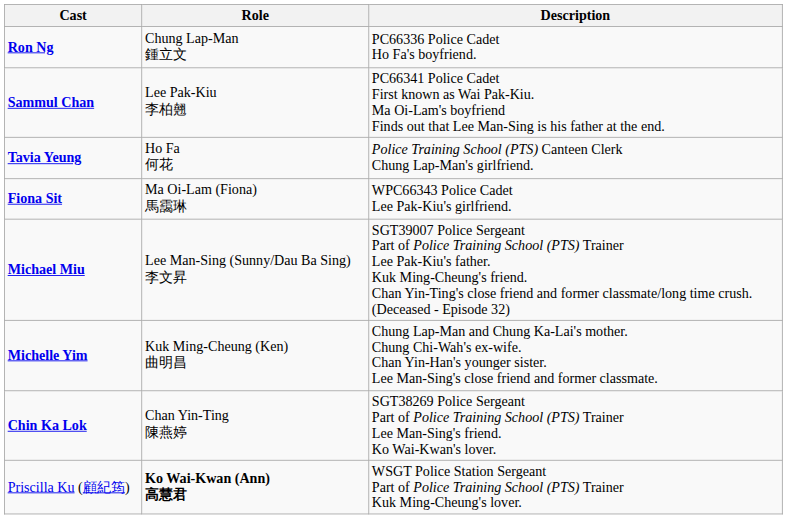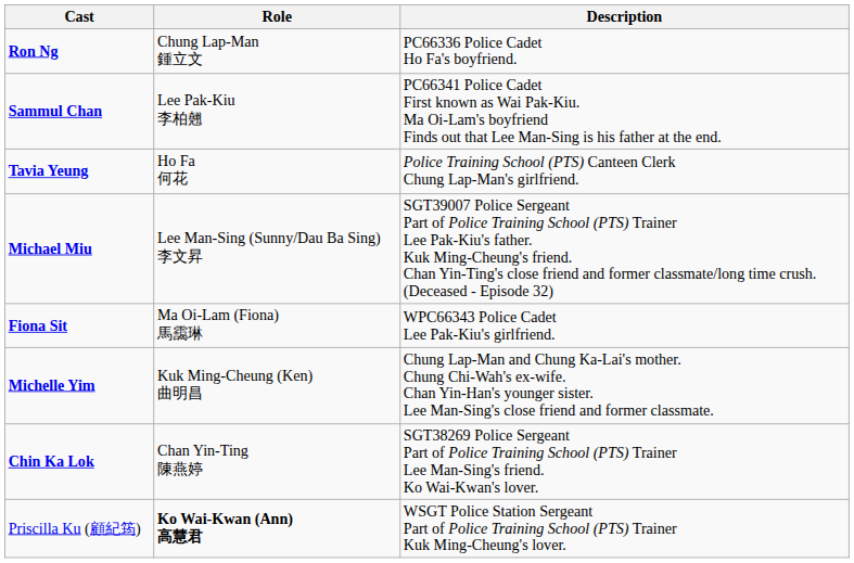rows swapped: Fiona Sit <-> Michael Miu
